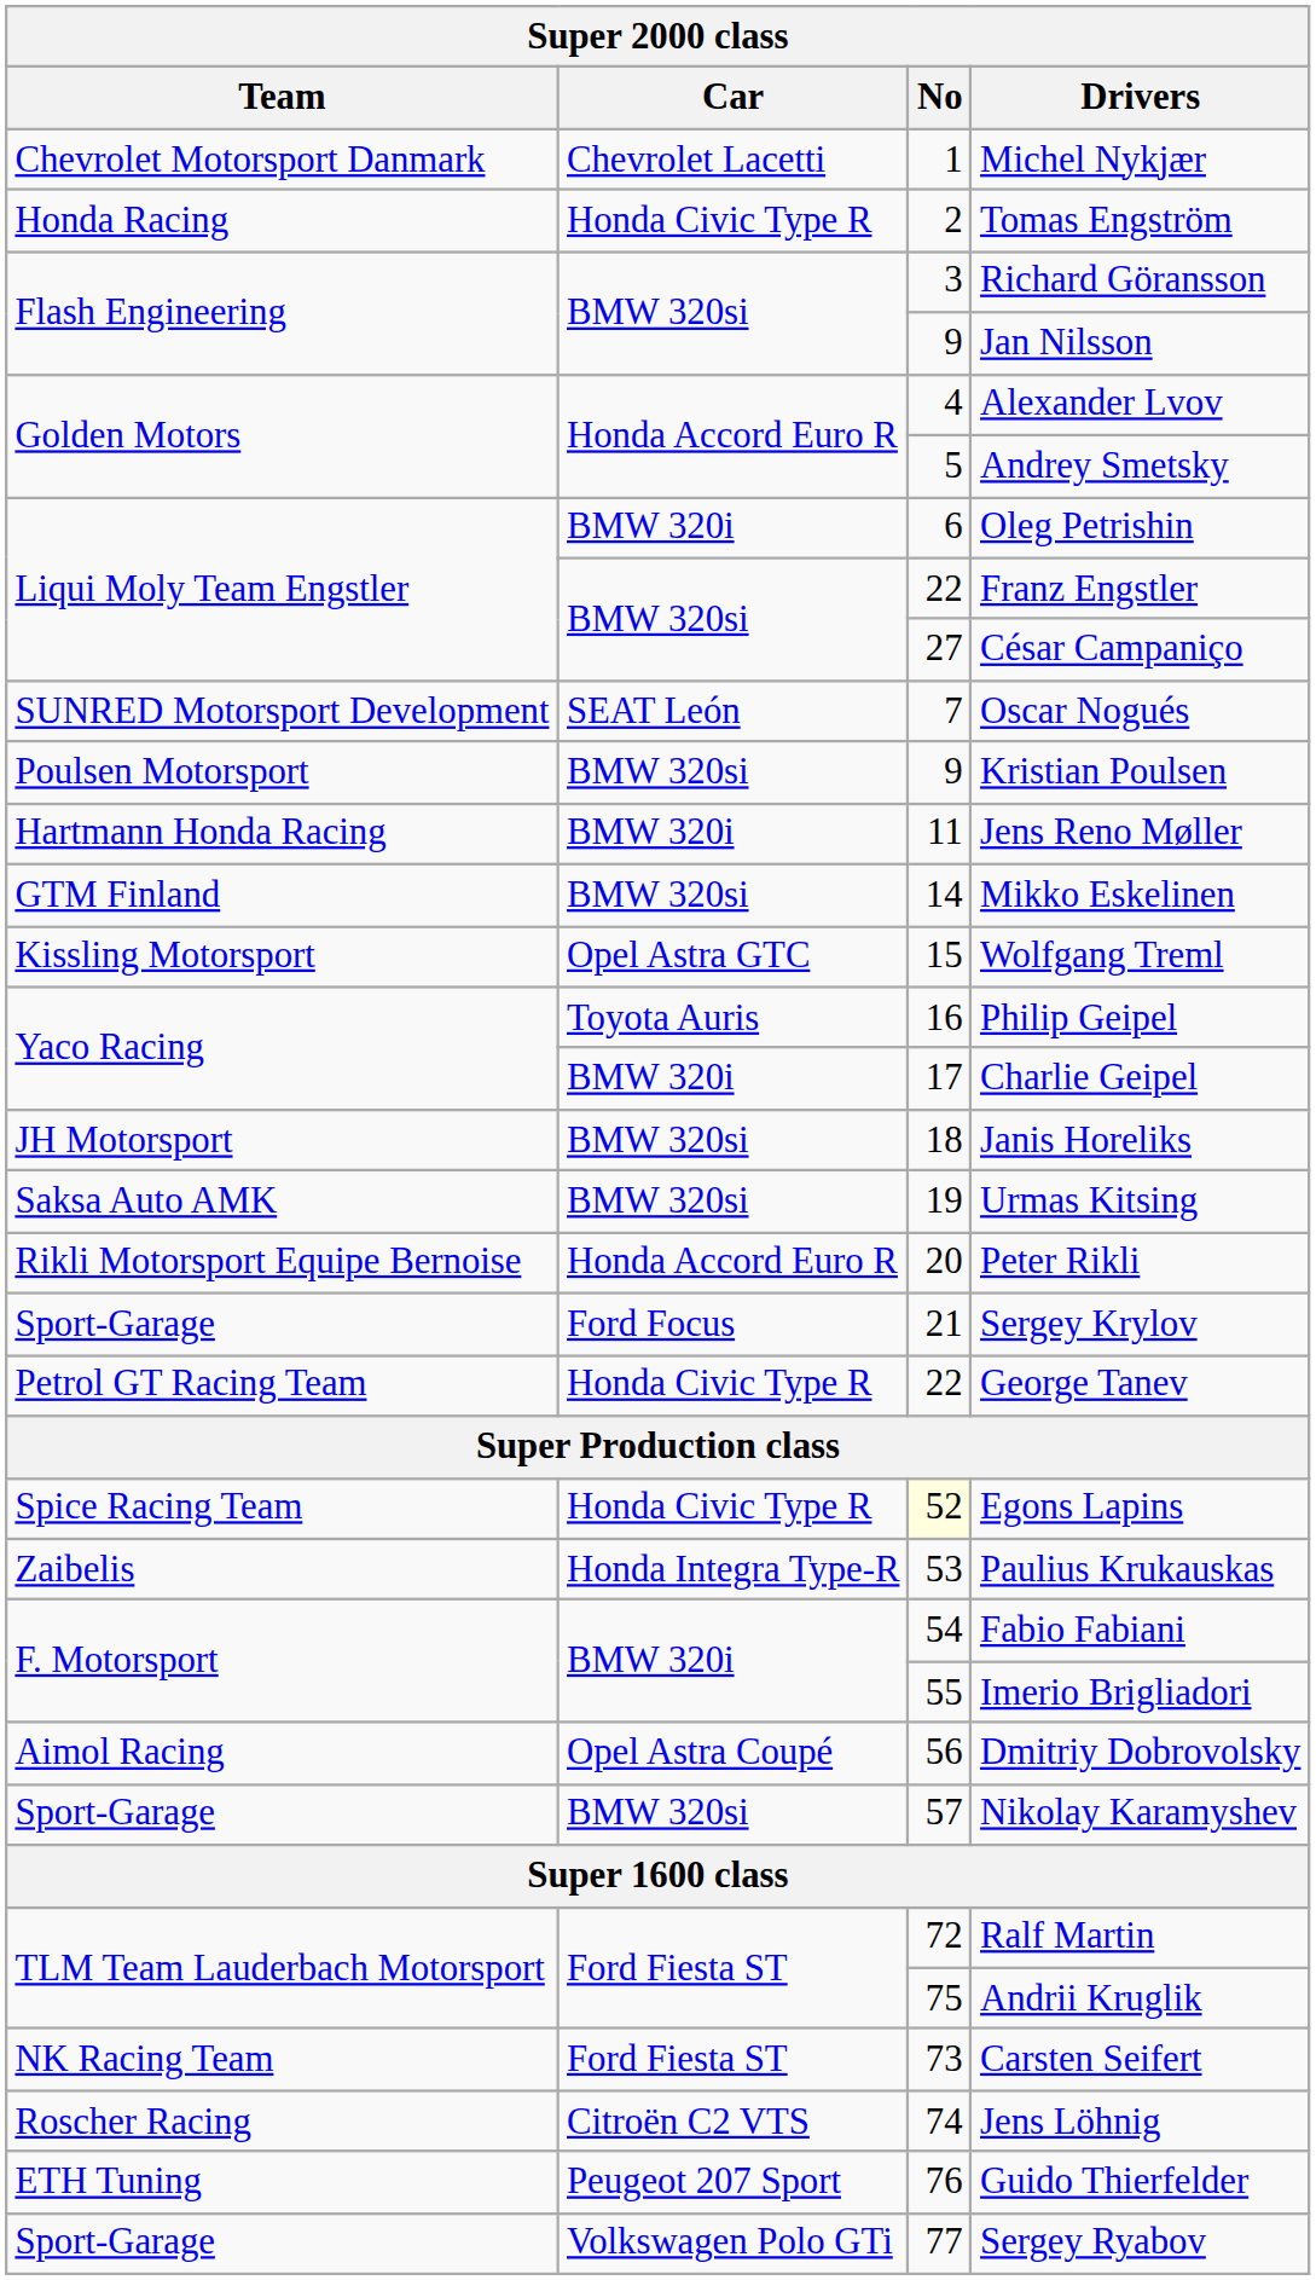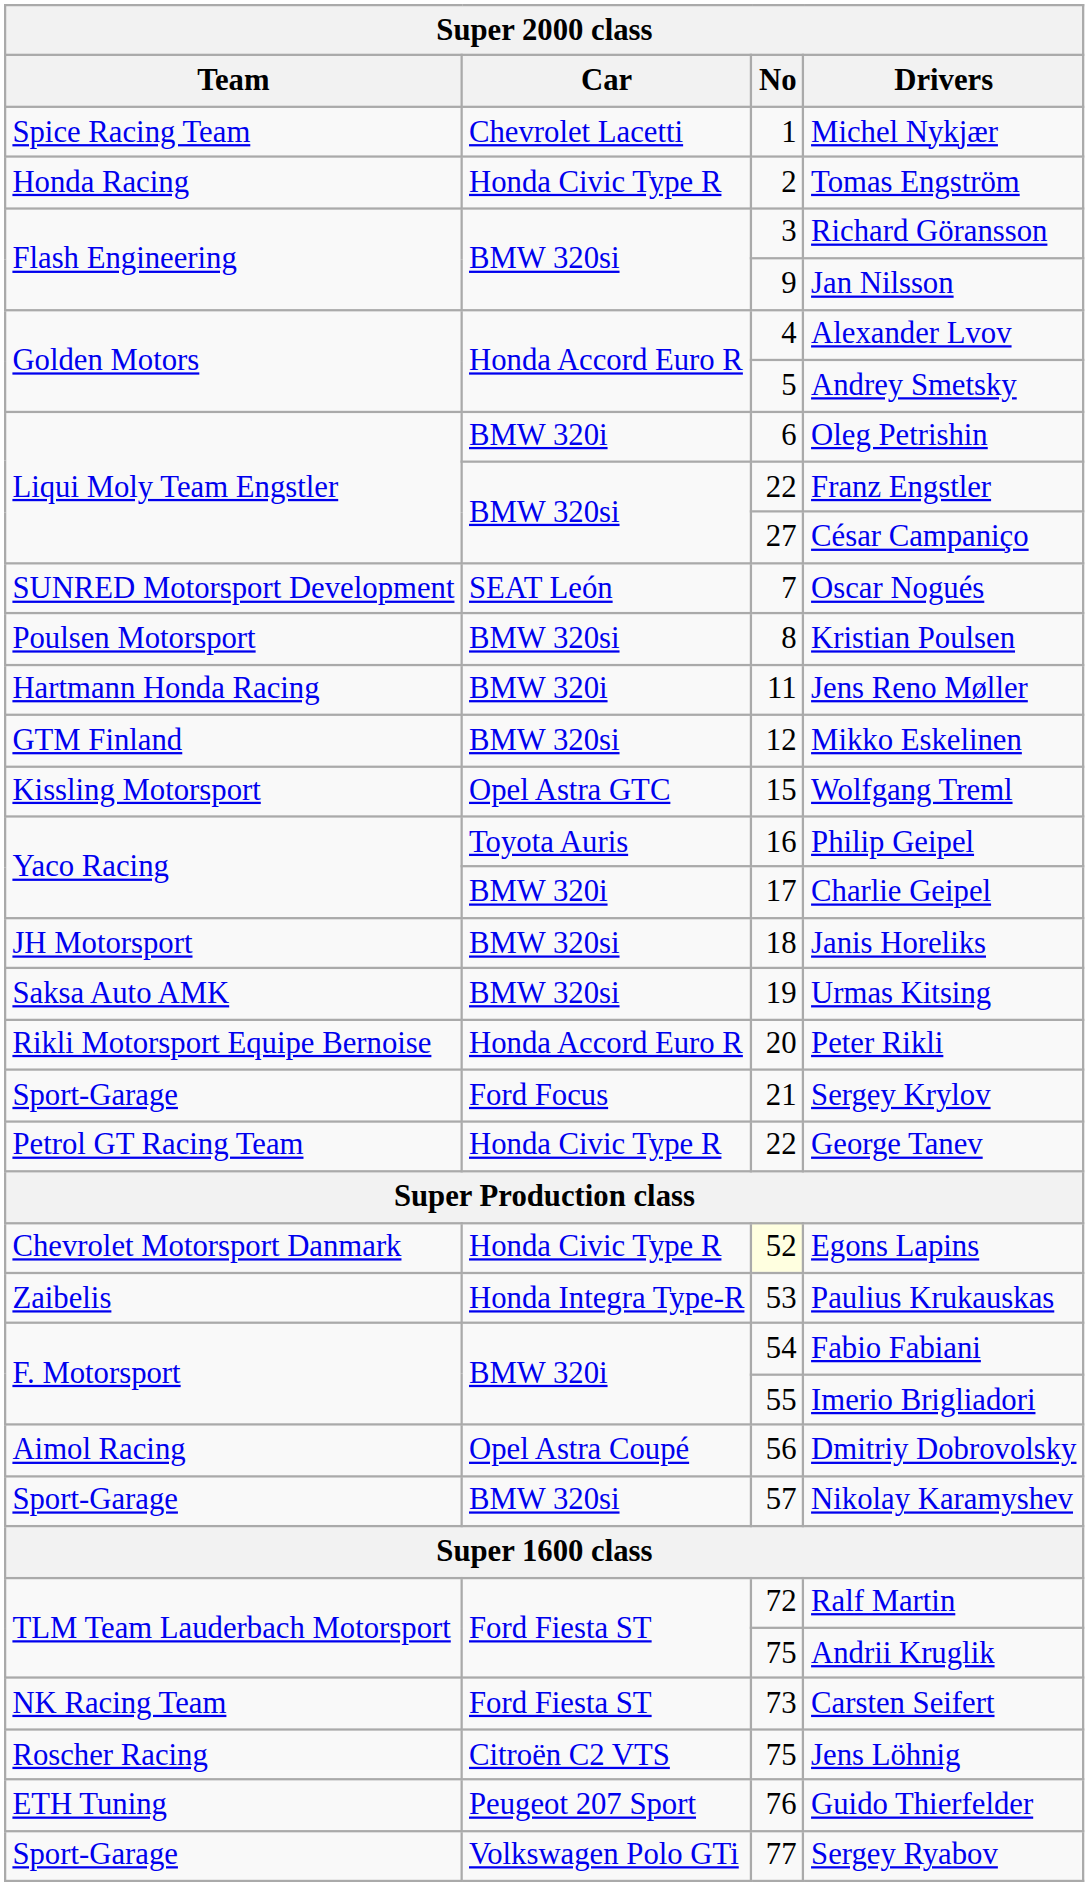Michel Nykjær | Team: Chevrolet Motorsport Danmark -> Spice Racing Team
Kristian Poulsen | No: 9 -> 8
Mikko Eskelinen | No: 14 -> 12
Egons Lapins | Team: Spice Racing Team -> Chevrolet Motorsport Danmark
Jens Löhnig | No: 74 -> 75
